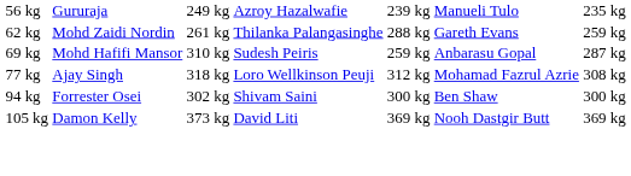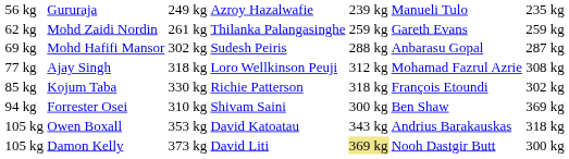Mohd Zaidi Nordin | column 5: 288 kg -> 259 kg
Mohd Hafifi Mansor | column 3: 310 kg -> 302 kg
Mohd Hafifi Mansor | column 5: 259 kg -> 288 kg
+ row: 85 kg | Kojum Taba | 330 kg | Richie Patterson | 318 kg | François Etoundi | 302 kg
Forrester Osei | column 3: 302 kg -> 310 kg
Forrester Osei | column 7: 300 kg -> 369 kg
+ row: 105 kg | Owen Boxall | 353 kg | David Katoatau | 343 kg | Andrius Barakauskas | 318 kg
Damon Kelly | column 5: no background -> khaki background
Damon Kelly | column 7: 369 kg -> 300 kg
